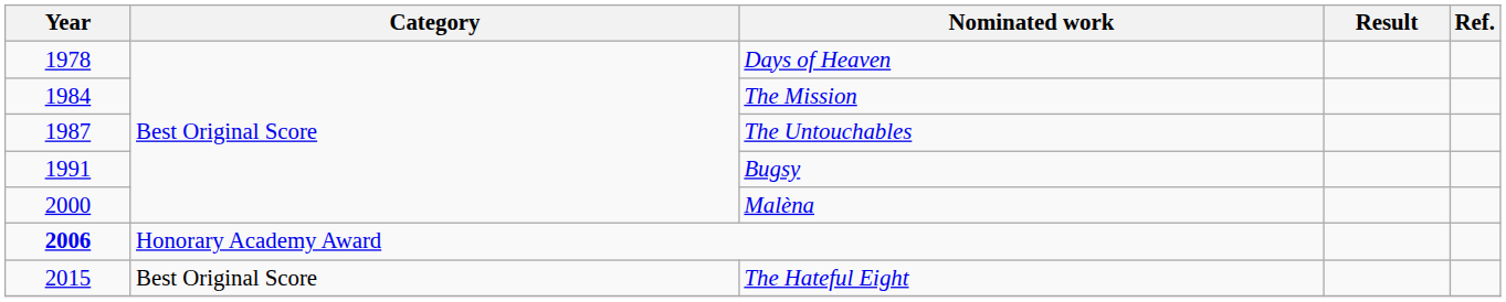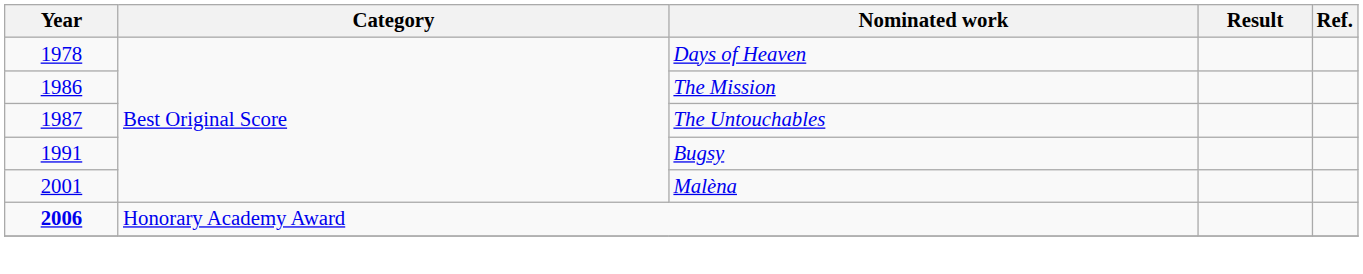The Mission | Year: 1984 -> 1986
Malèna | Year: 2000 -> 2001
- row: 2015 | Best Original Score | The Hateful Eight
